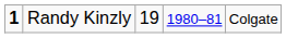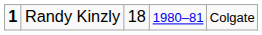Randy Kinzly | column 3: 19 -> 18
